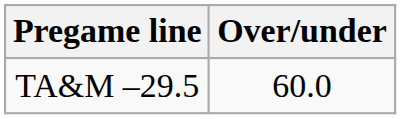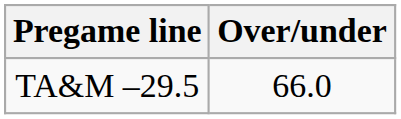TA&M –29.5 | Over/under: 60.0 -> 66.0
